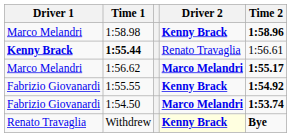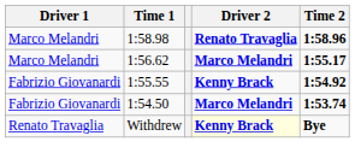1:58.98 | Driver 2: Kenny Brack -> Renato Travaglia
- row: Kenny Brack | 1:55.44 | Renato Travaglia | 1:56.61
